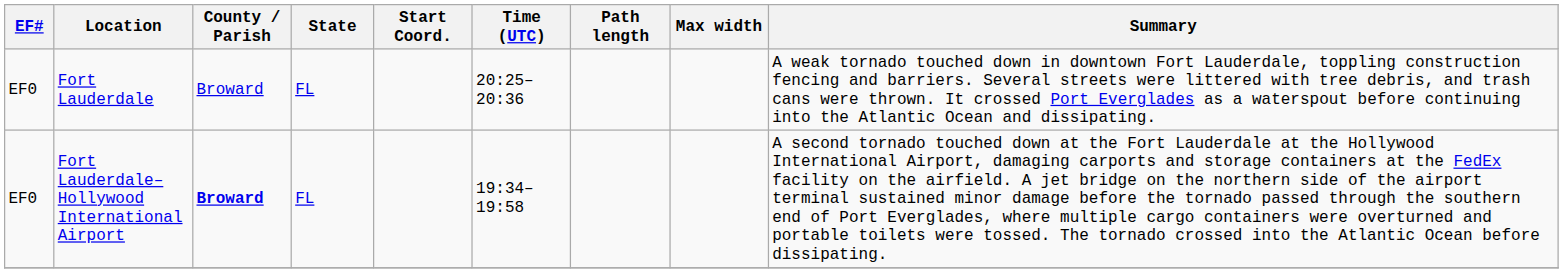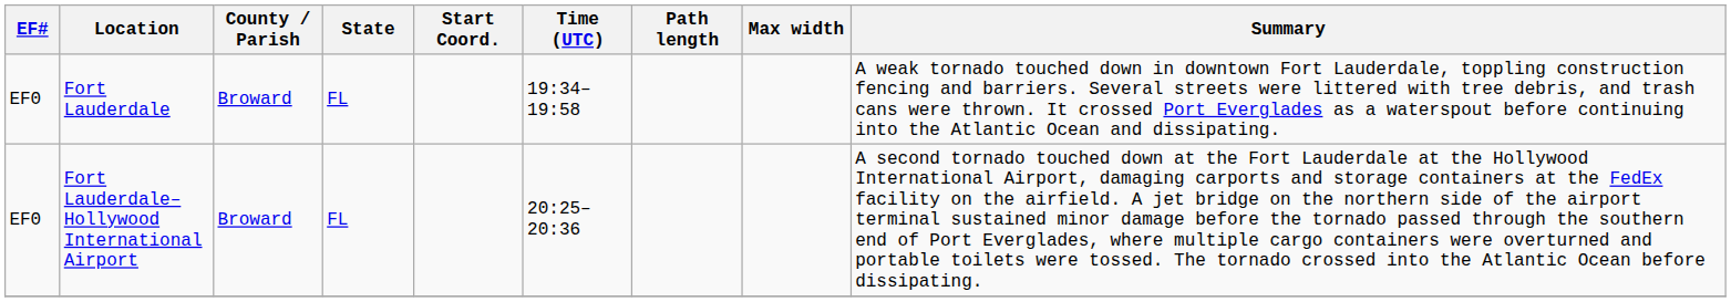Fort Lauderdale | Time (UTC): 20:25–20:36 -> 19:34–19:58
Fort Lauderdale–Hollywood International Airport | County / Parish: bold -> normal
Fort Lauderdale–Hollywood International Airport | Time (UTC): 19:34–19:58 -> 20:25–20:36
